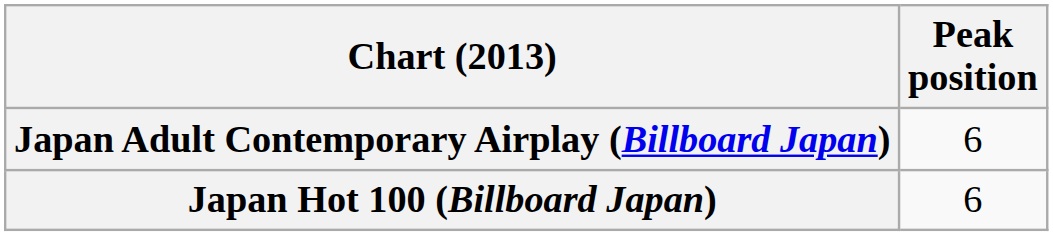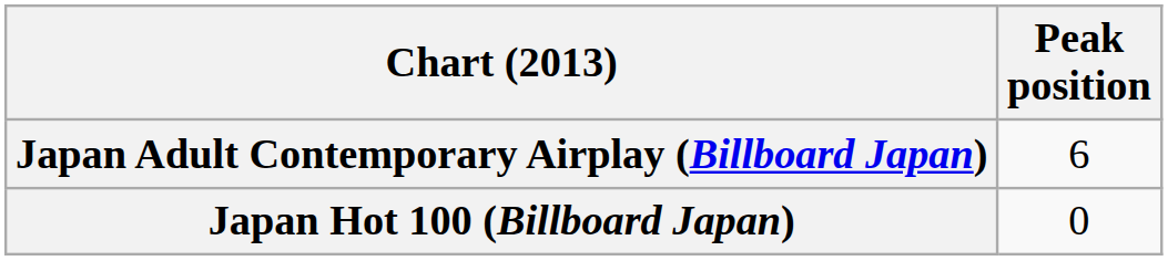Japan Hot 100 (Billboard Japan) | Peak position: 6 -> 0
